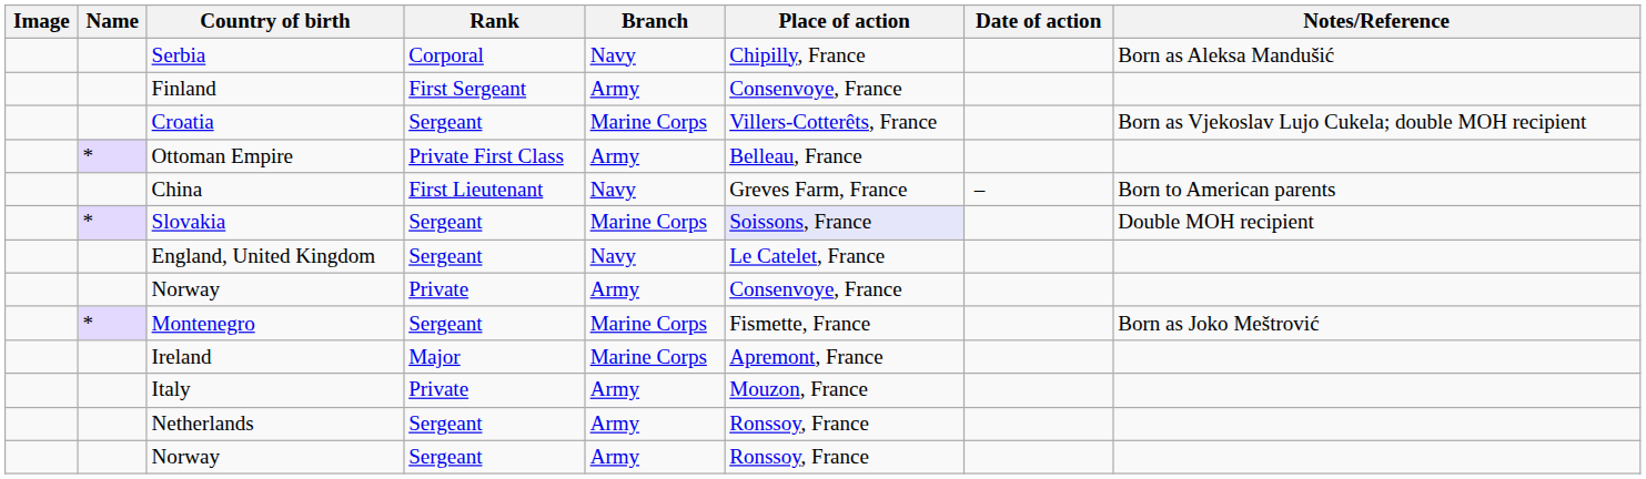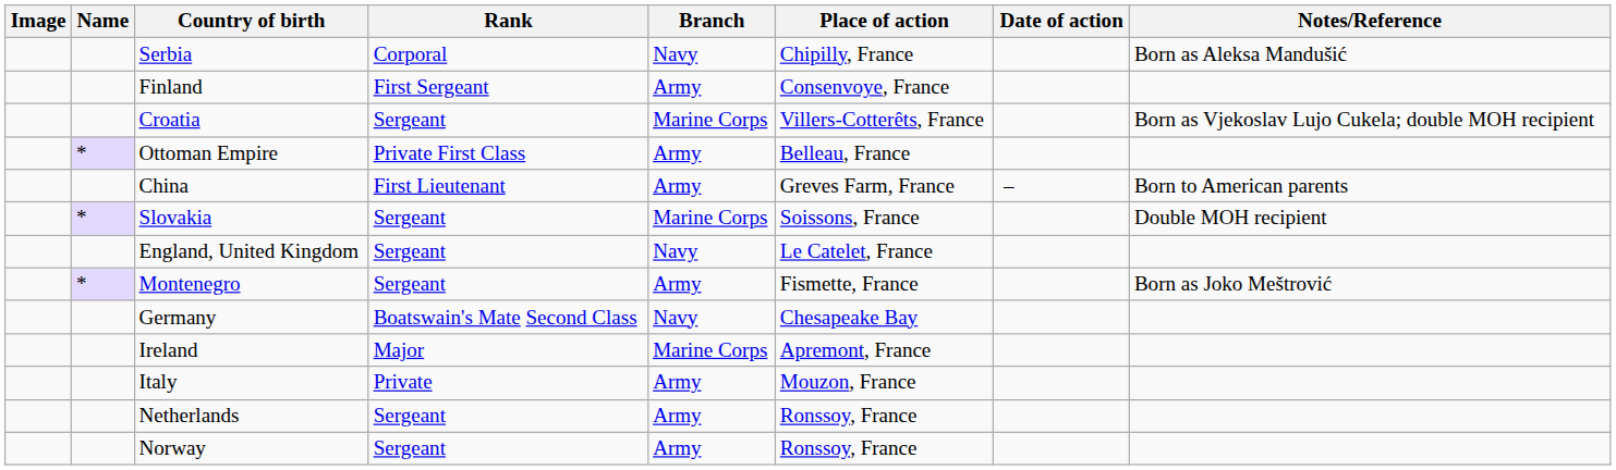China | Branch: Navy -> Army
Slovakia | Place of action: lavender background -> no background
- row: Norway | Private | Army | Consenvoye, France
Montenegro | Branch: Marine Corps -> Army
+ row: Germany | Boatswain's Mate Second Class | Navy | Chesapeake Bay
